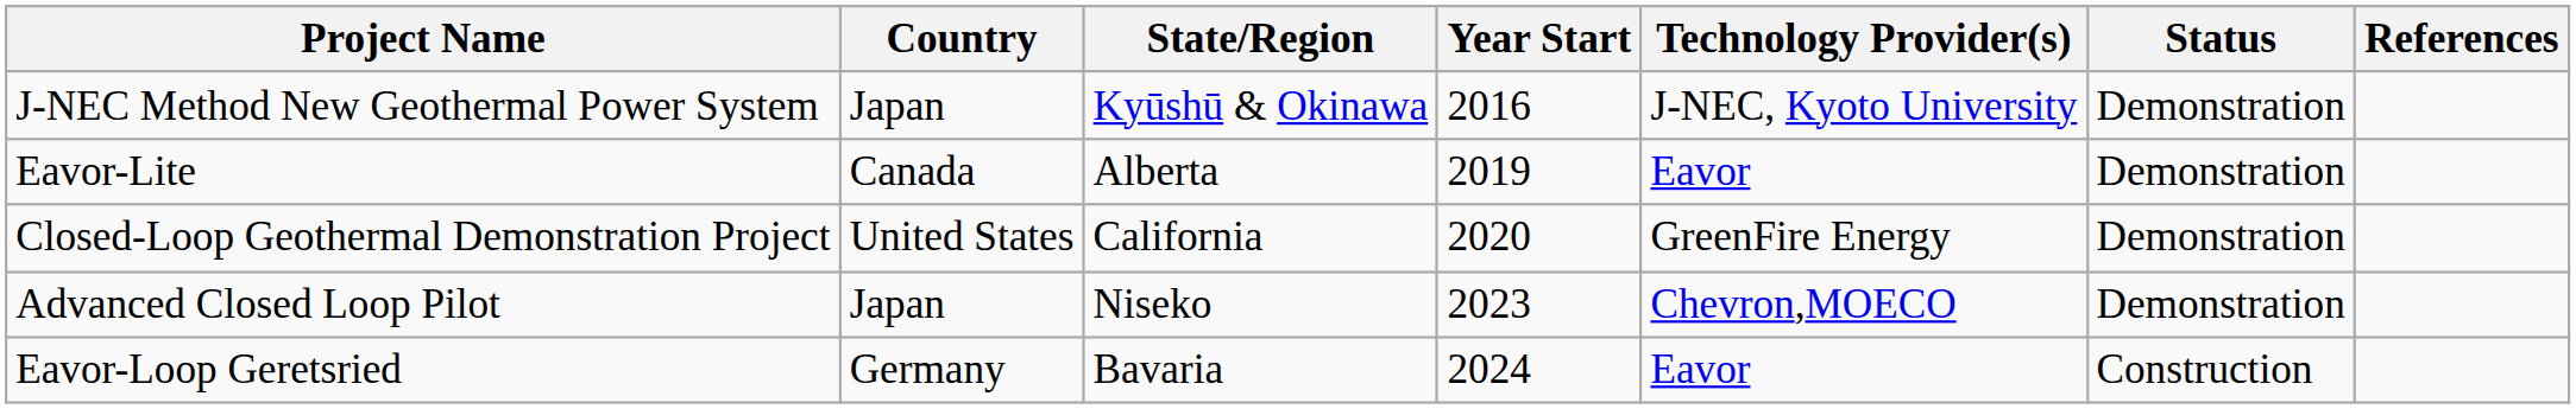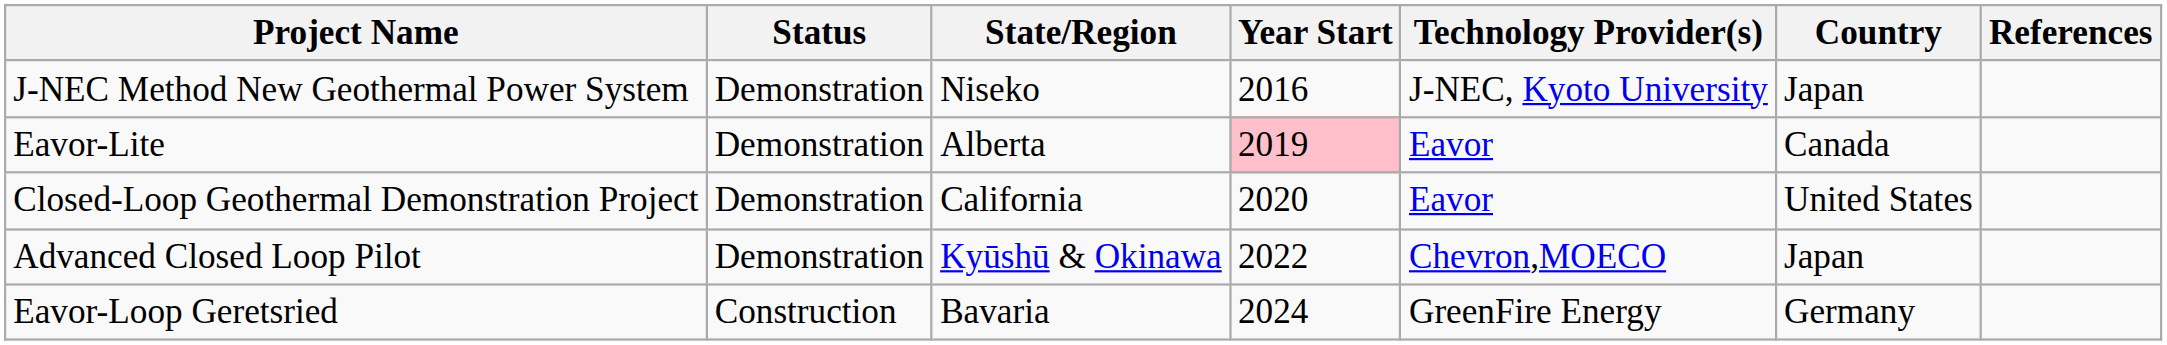columns swapped: Country <-> Status
J-NEC Method New Geothermal Power System | State/Region: Kyūshū & Okinawa -> Niseko
Eavor-Lite | Year Start: no background -> pink background
Closed-Loop Geothermal Demonstration Project | Technology Provider(s): GreenFire Energy -> Eavor
Advanced Closed Loop Pilot | State/Region: Niseko -> Kyūshū & Okinawa
Advanced Closed Loop Pilot | Year Start: 2023 -> 2022
Eavor-Loop Geretsried | Technology Provider(s): Eavor -> GreenFire Energy
